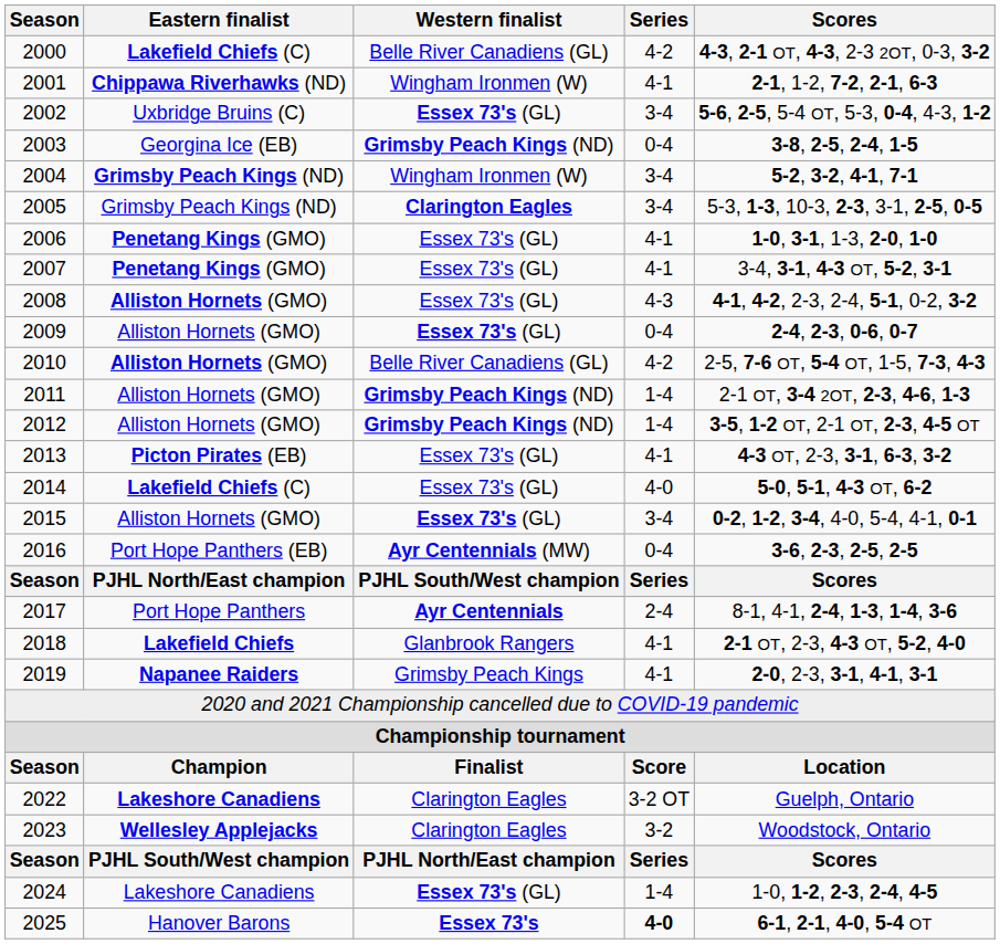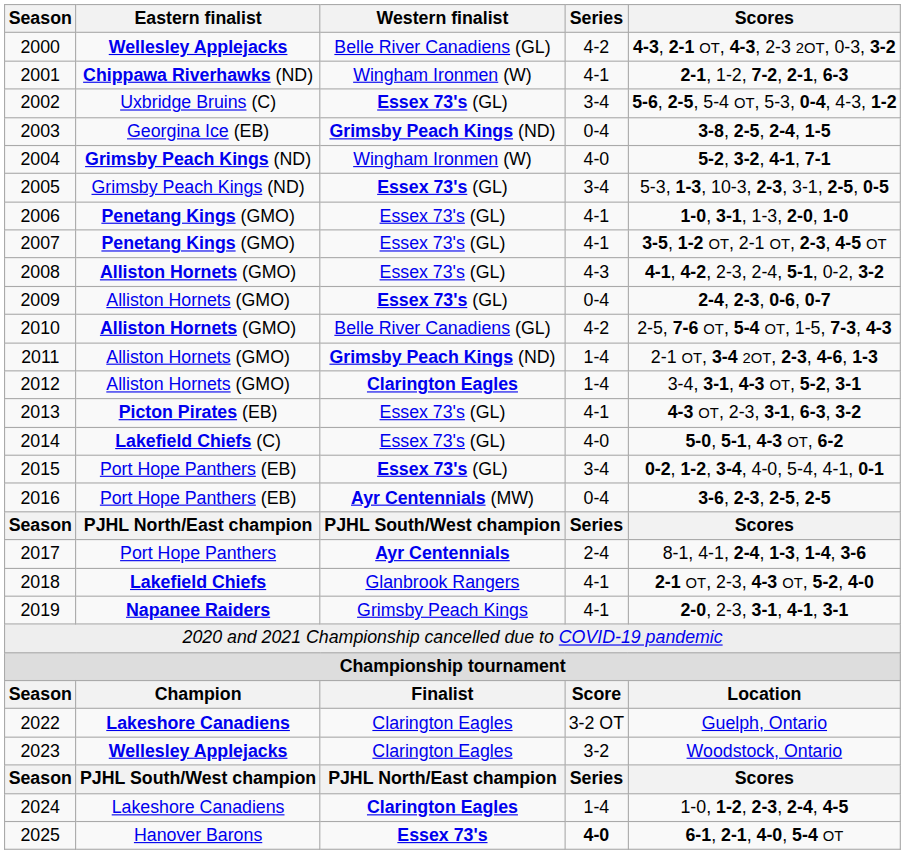2000 | Eastern finalist: Lakefield Chiefs (C) -> Wellesley Applejacks
2004 | Series: 3-4 -> 4-0
2005 | Western finalist: Clarington Eagles -> Essex 73's (GL)
2007 | Scores: 3-4, 3-1, 4-3 OT, 5-2, 3-1 -> 3-5, 1-2 OT, 2-1 OT, 2-3, 4-5 OT
2012 | Western finalist: Grimsby Peach Kings (ND) -> Clarington Eagles
2012 | Scores: 3-5, 1-2 OT, 2-1 OT, 2-3, 4-5 OT -> 3-4, 3-1, 4-3 OT, 5-2, 3-1
2015 | Eastern finalist: Alliston Hornets (GMO) -> Port Hope Panthers (EB)
2024 | Western finalist: Essex 73's (GL) -> Clarington Eagles
